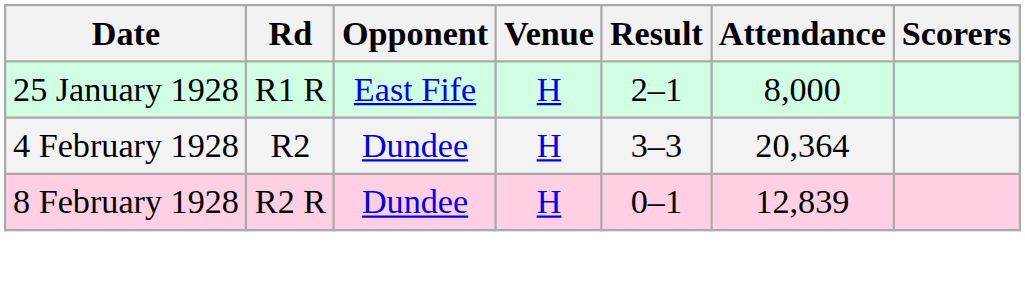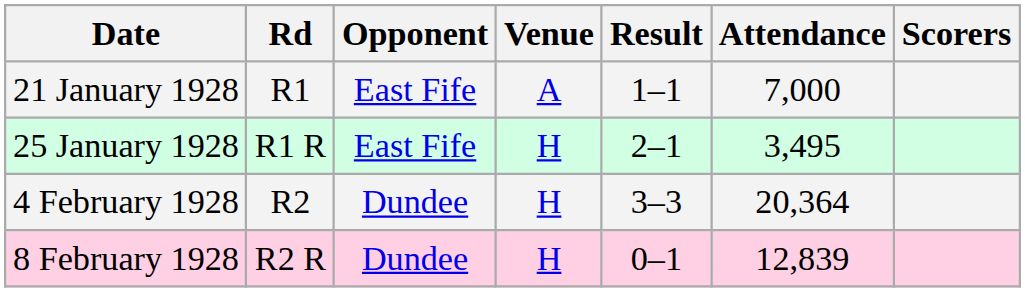+ row: 21 January 1928 | R1 | East Fife | A | 1–1 | 7,000
25 January 1928 | Attendance: 8,000 -> 3,495
